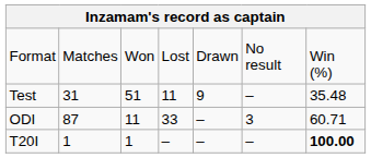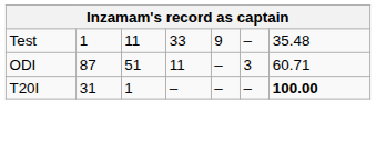- row: Format | Matches | Won | Lost | Drawn | No result | Win (%)
Test | column 2: 31 -> 1
Test | column 3: 51 -> 11
Test | column 4: 11 -> 33
ODI | column 3: 11 -> 51
ODI | column 4: 33 -> 11
T20I | column 2: 1 -> 31
